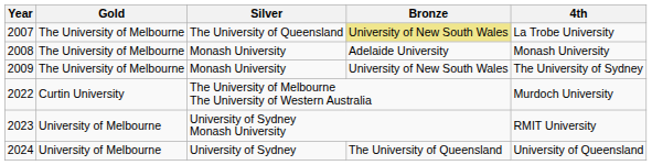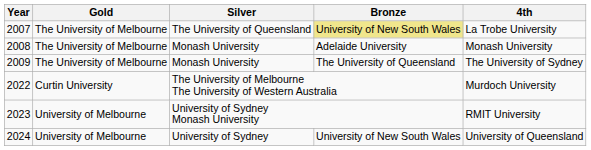2009 | Bronze: University of New South Wales -> The University of Queensland
2024 | Bronze: The University of Queensland -> University of New South Wales
